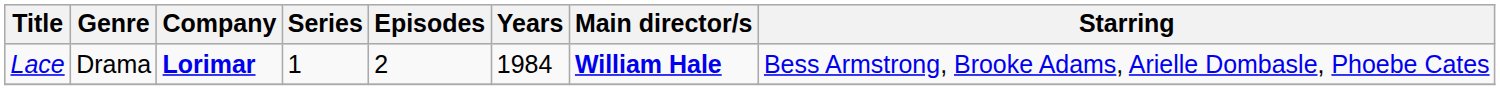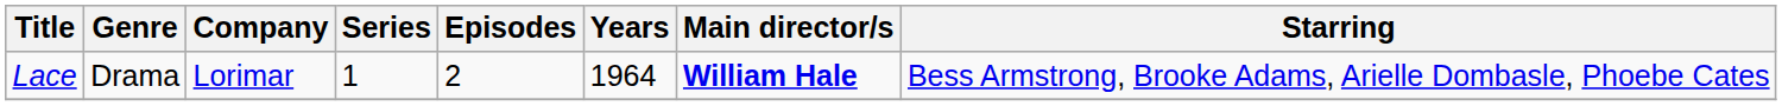Lace | Company: bold -> normal
Lace | Years: 1984 -> 1964
